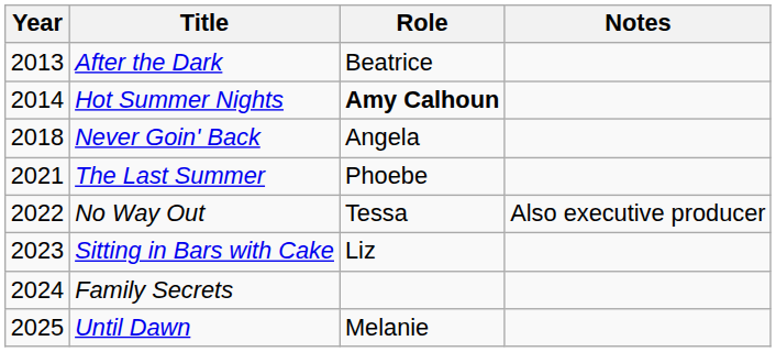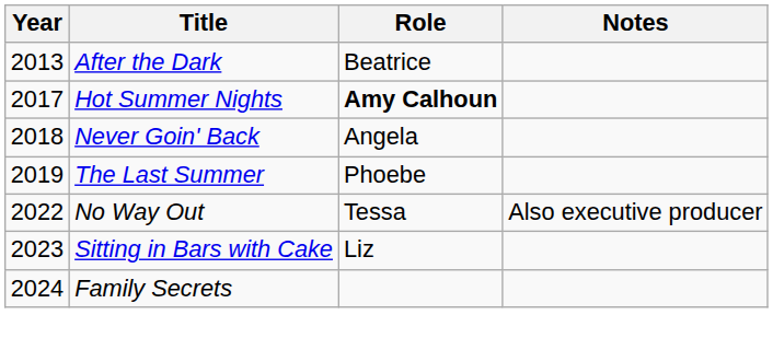Hot Summer Nights | Year: 2014 -> 2017
The Last Summer | Year: 2021 -> 2019
- row: 2025 | Until Dawn | Melanie
